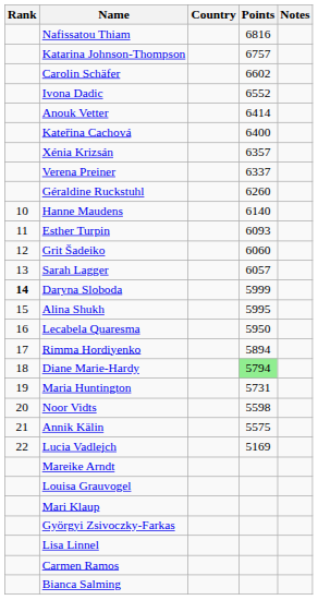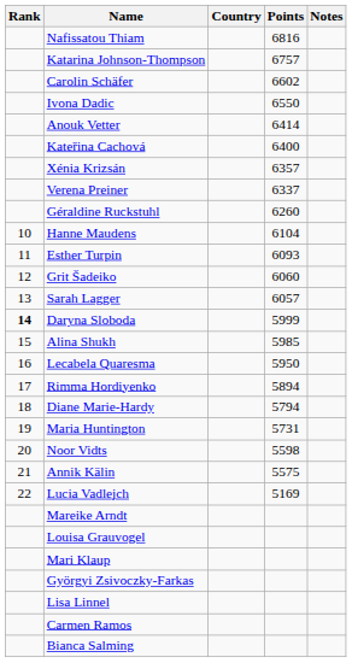Ivona Dadic | Points: 6552 -> 6550
Hanne Maudens | Points: 6140 -> 6104
Alina Shukh | Points: 5995 -> 5985
Diane Marie-Hardy | Points: lightgreen background -> no background
